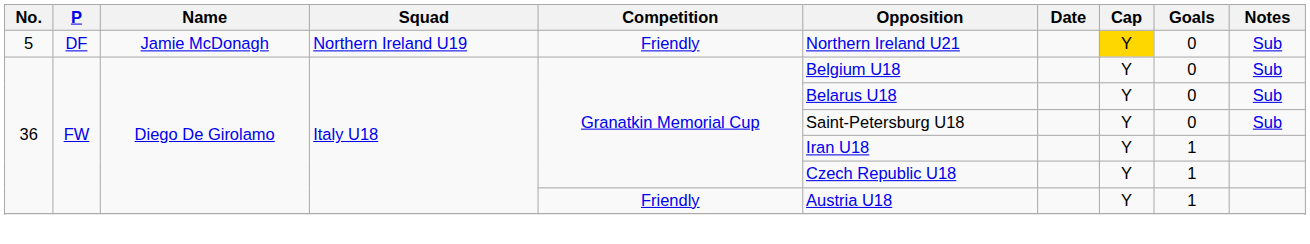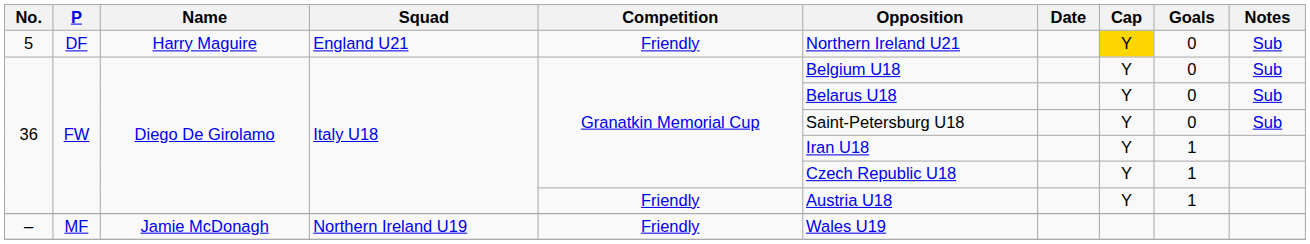5 | Name: Jamie McDonagh -> Harry Maguire
5 | Squad: Northern Ireland U19 -> England U21
+ row: – | MF | Jamie McDonagh | Northern Ireland U19 | Friendly | Wales U19
